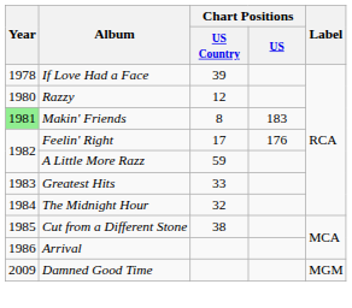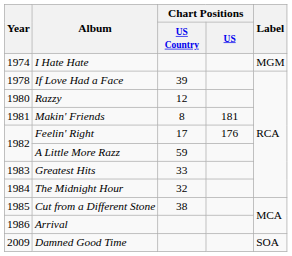+ row: 1974 | I Hate Hate | MGM
Makin' Friends | Year: lightgreen background -> no background
Makin' Friends | Chart Positions / US: 183 -> 181
Damned Good Time | Label: MGM -> SOA
